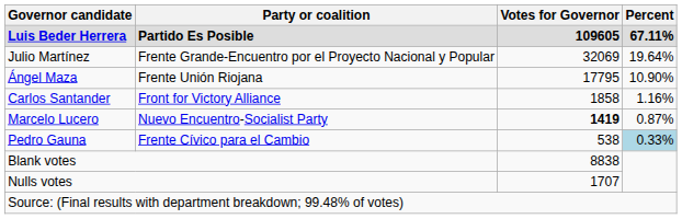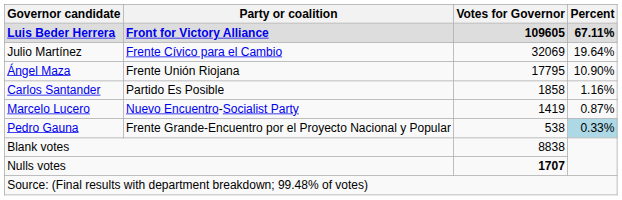Luis Beder Herrera | Party or coalition: Partido Es Posible -> Front for Victory Alliance
Julio Martínez | Party or coalition: Frente Grande-Encuentro por el Proyecto Nacional y Popular -> Frente Cívico para el Cambio
Carlos Santander | Party or coalition: Front for Victory Alliance -> Partido Es Posible
Marcelo Lucero | Votes for Governor: bold -> normal
Pedro Gauna | Party or coalition: Frente Cívico para el Cambio -> Frente Grande-Encuentro por el Proyecto Nacional y Popular
Nulls votes | Votes for Governor: normal -> bold
